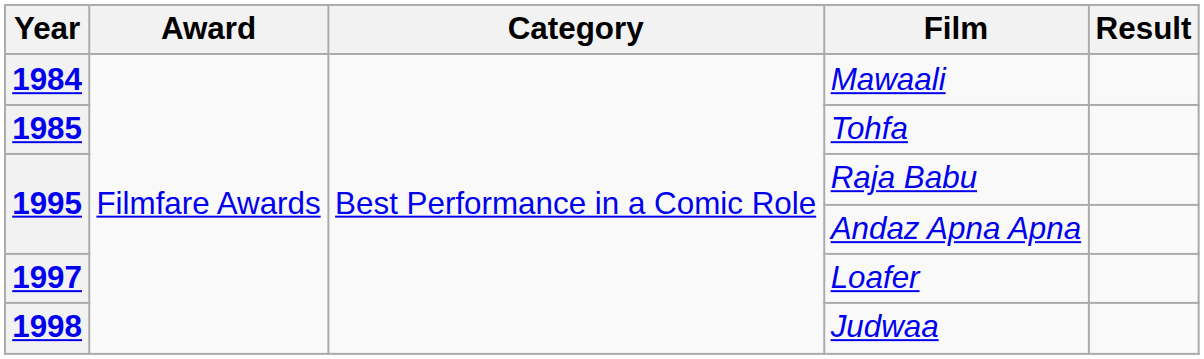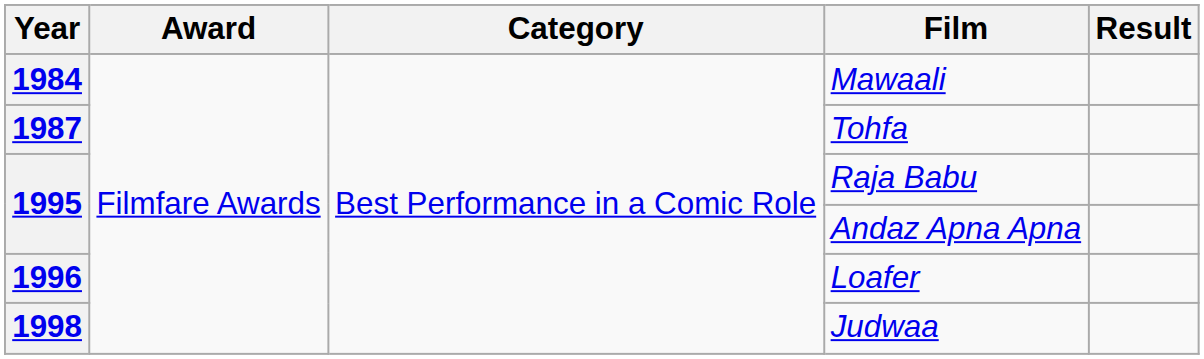Tohfa | Year: 1985 -> 1987
Loafer | Year: 1997 -> 1996
